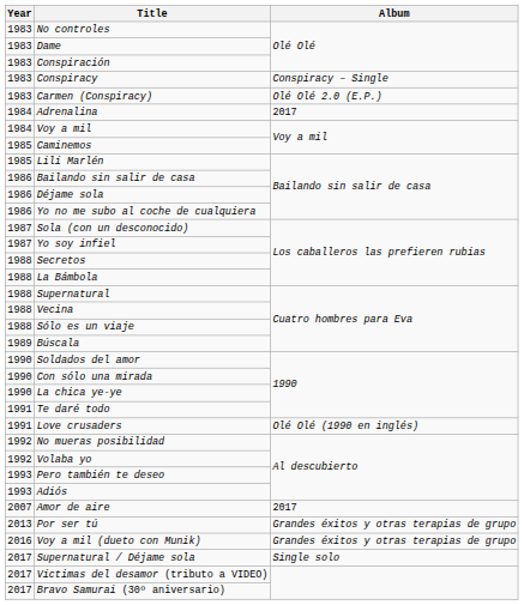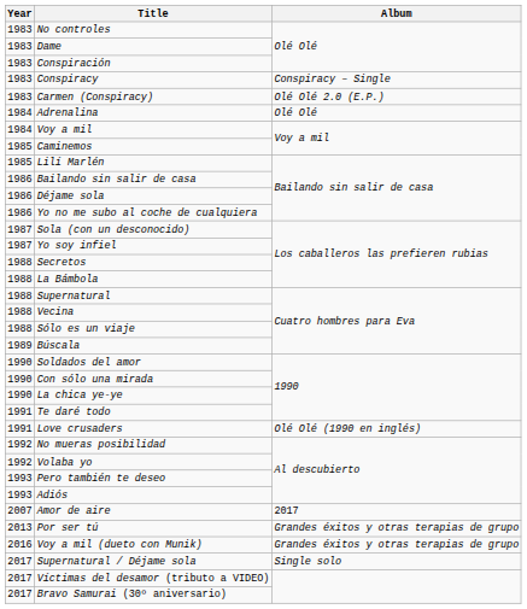Adrenalina | Album: 2017 -> Olé Olé
